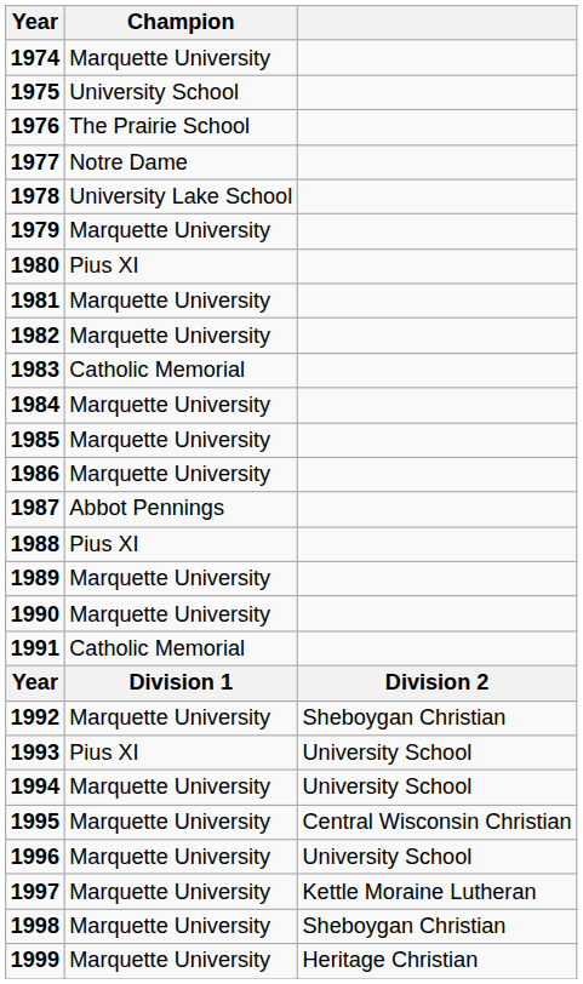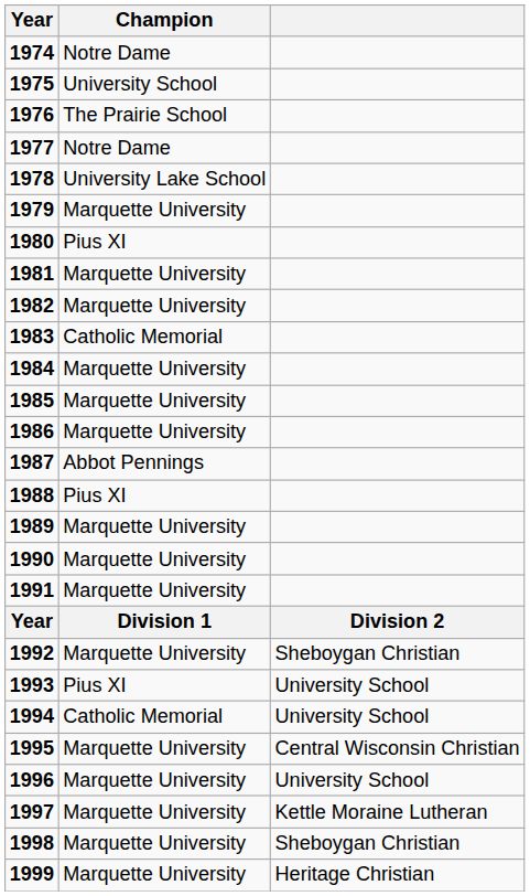1974 | Champion: Marquette University -> Notre Dame
1991 | Champion: Catholic Memorial -> Marquette University
1994 | Champion: Marquette University -> Catholic Memorial
